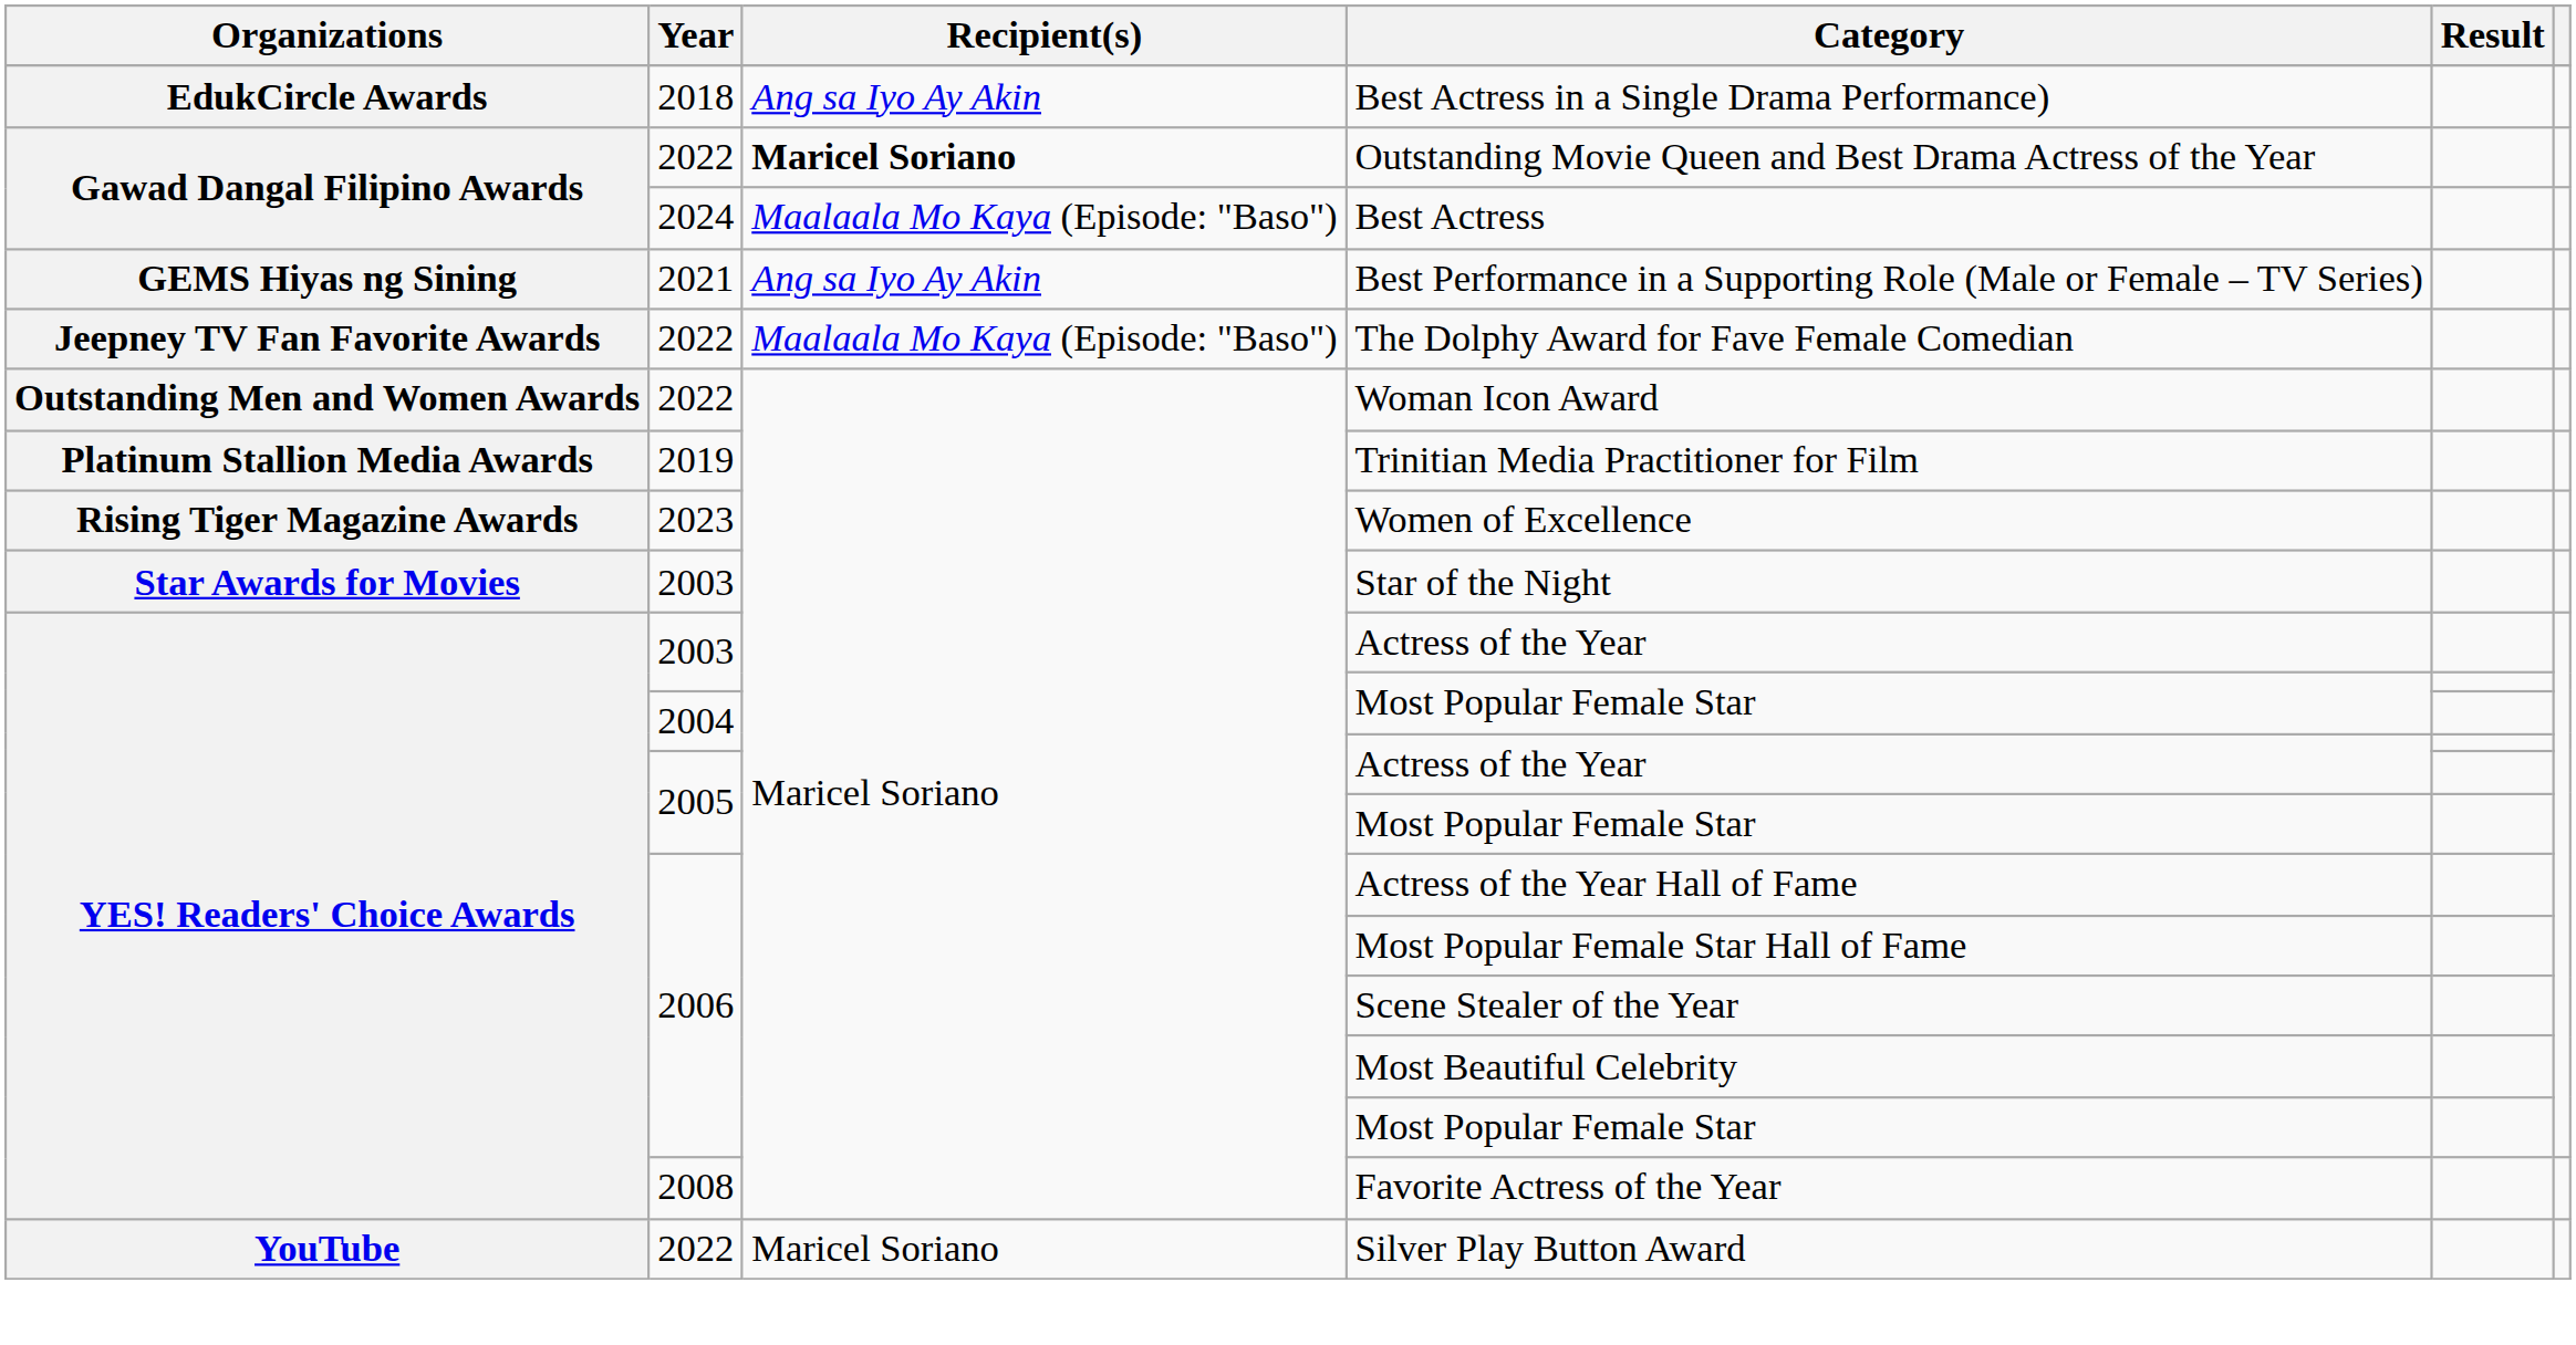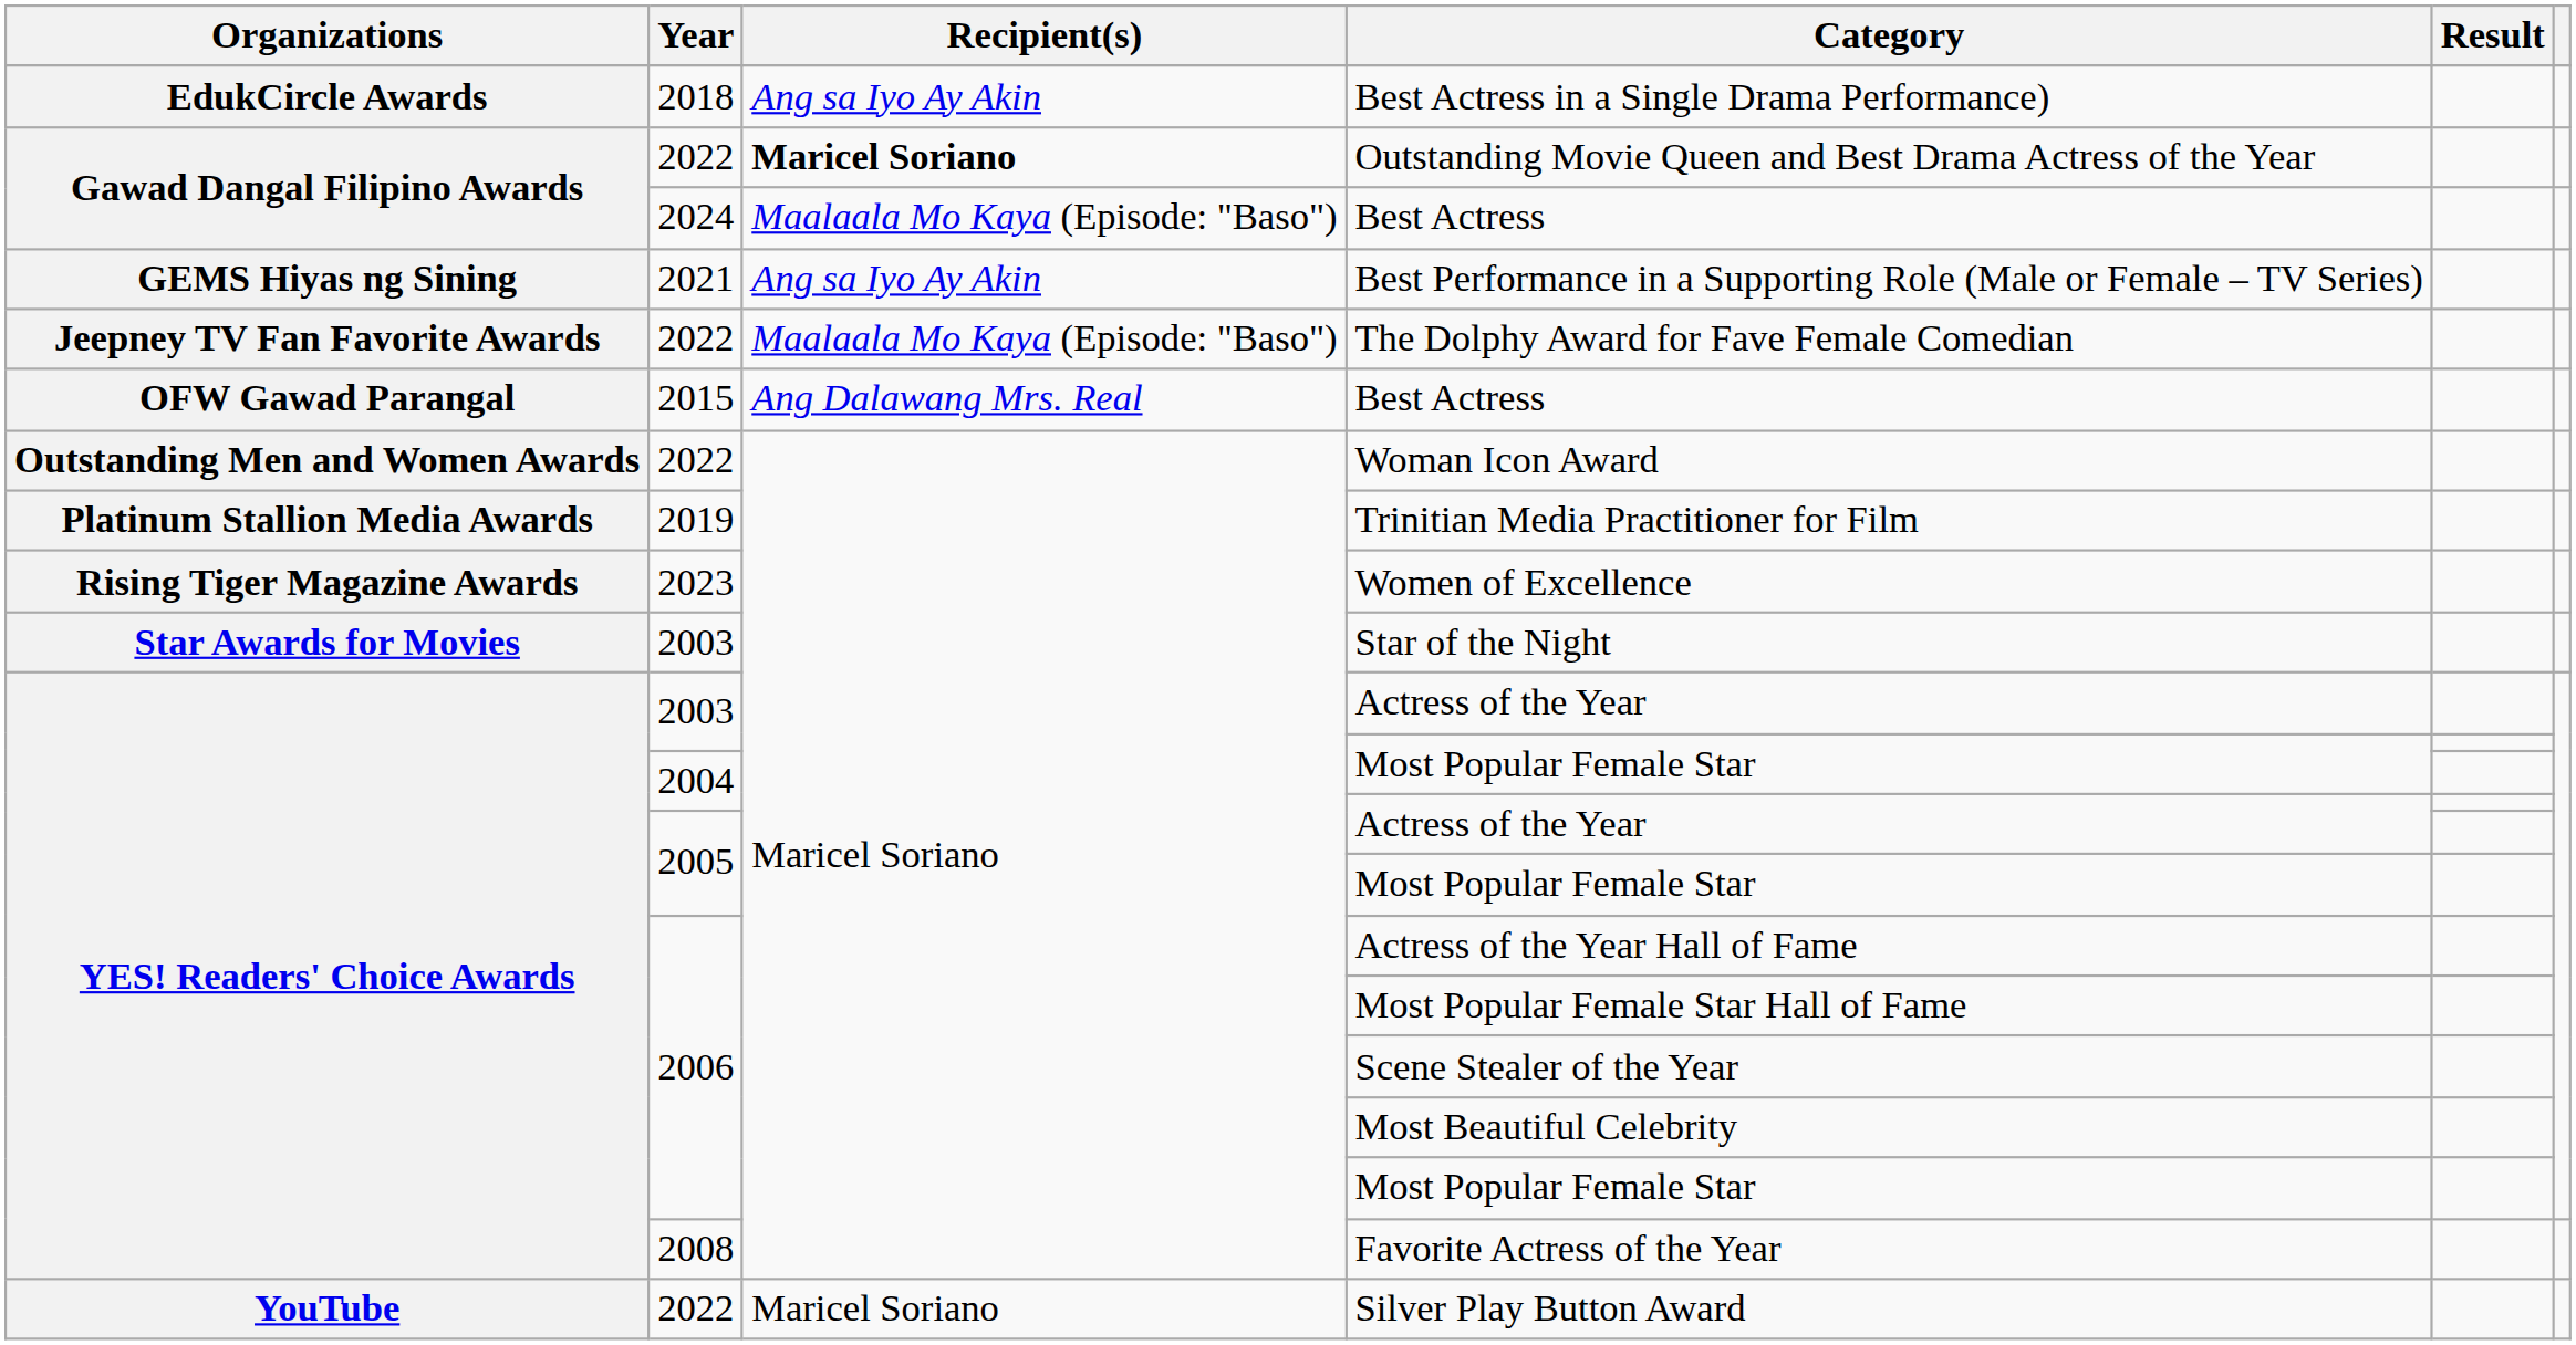+ row: OFW Gawad Parangal | 2015 | Ang Dalawang Mrs. Real | Best Actress
